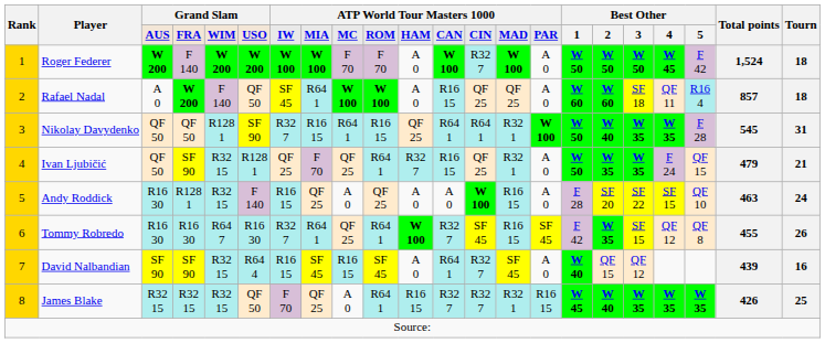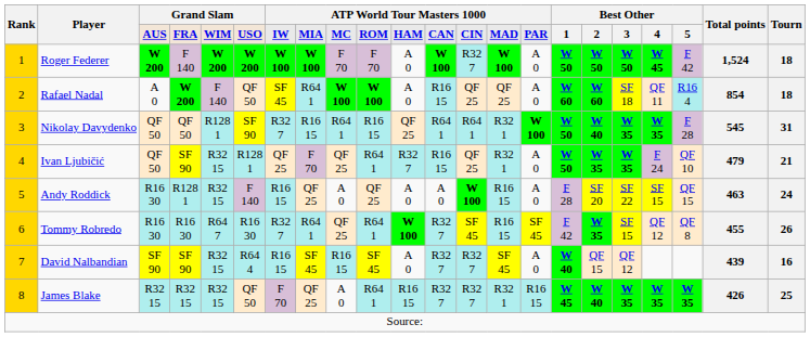Rafael Nadal | Total points: 857 -> 854
Ivan Ljubičić | column 20: QF 15 -> QF 10
Andy Roddick | column 20: QF 10 -> QF 15
David Nalbandian | column 12: R64 1 -> R32 7
